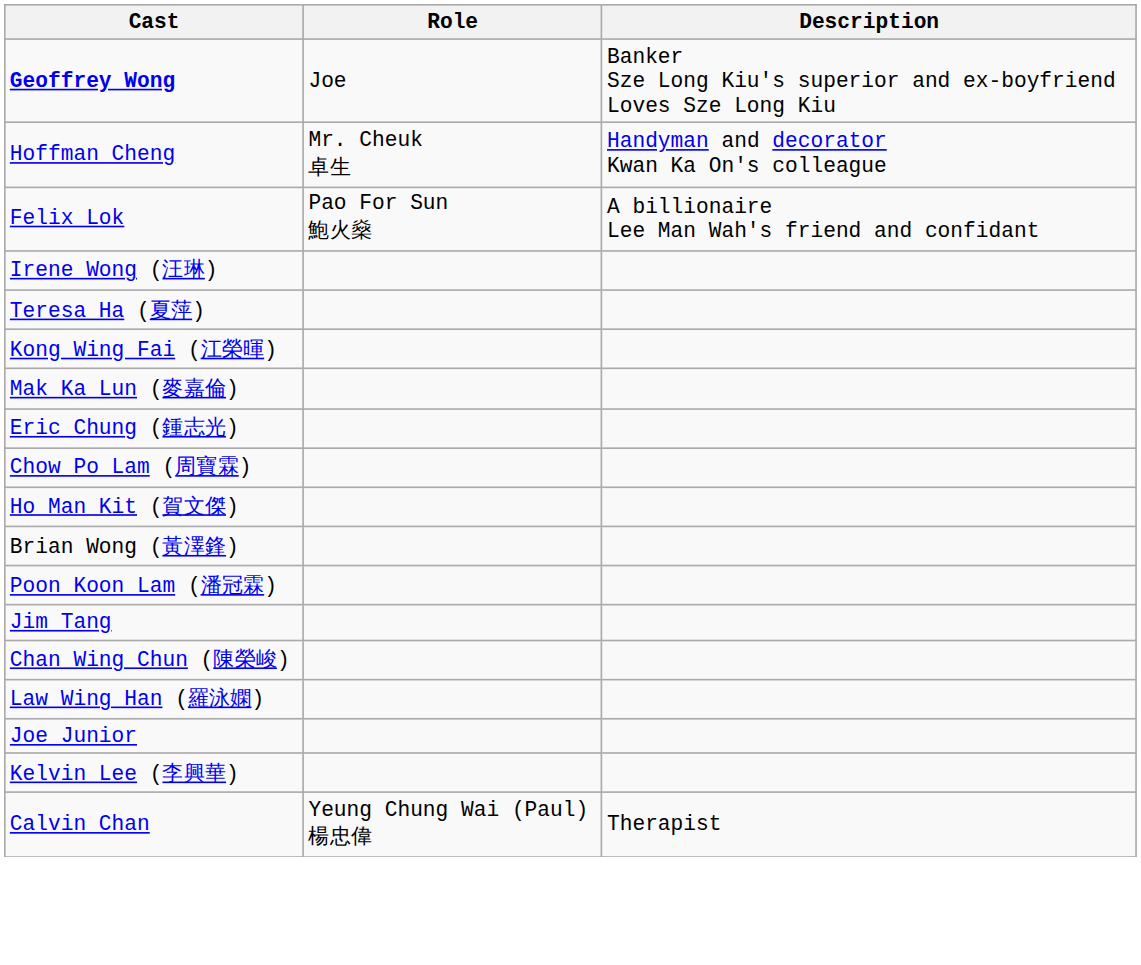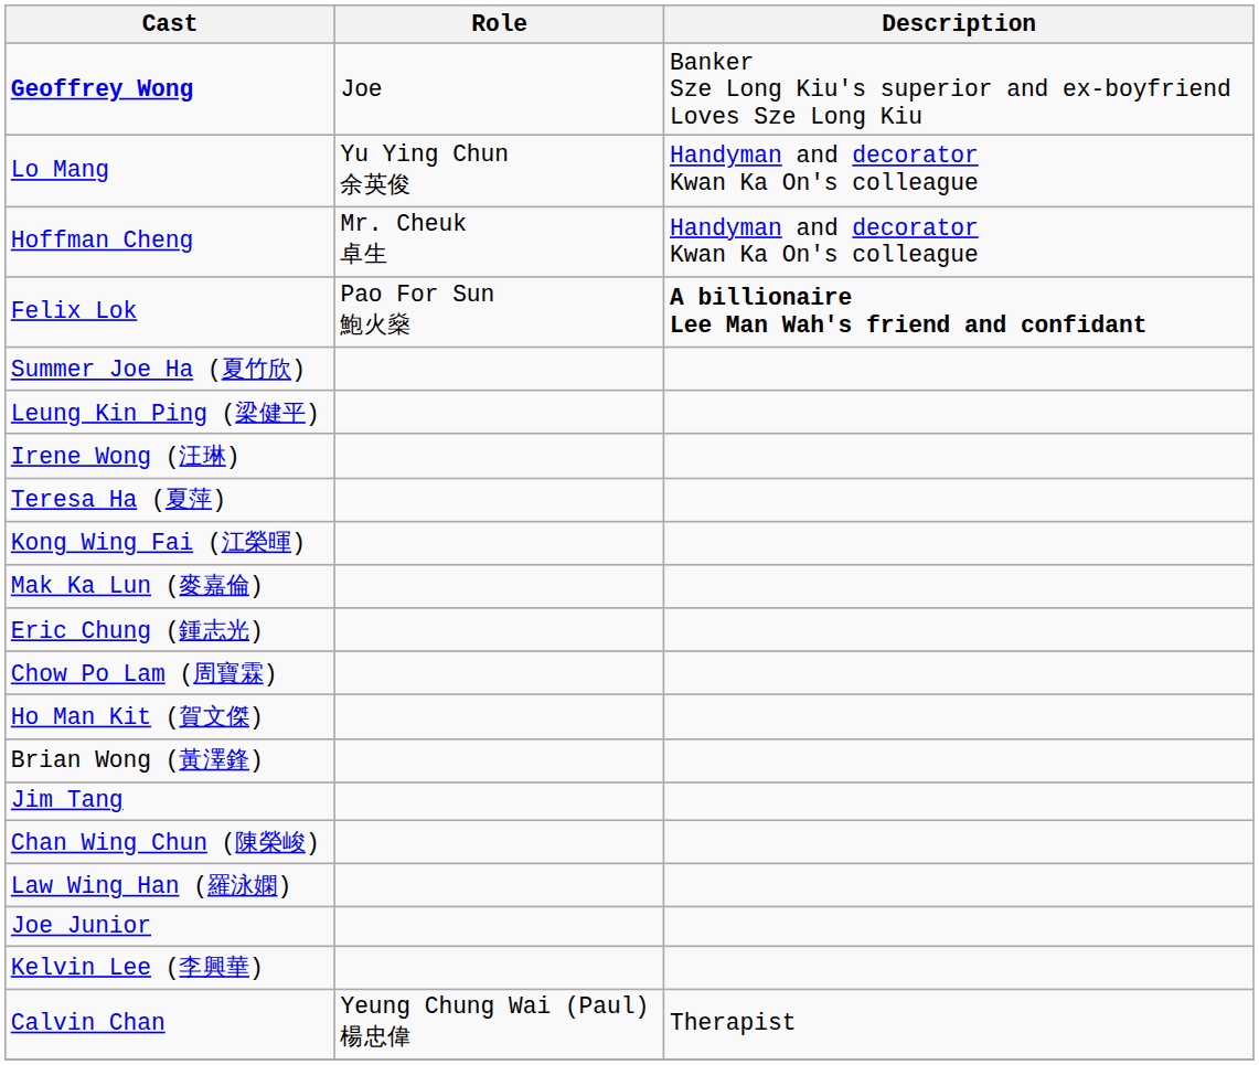+ row: Lo Mang | Yu Ying Chun 余英俊 | Handyman and decorator Kwan Ka On's colleague
Felix Lok | Description: normal -> bold
+ row: Summer Joe Ha (夏竹欣)
+ row: Leung Kin Ping (梁健平)
- row: Poon Koon Lam (潘冠霖)
